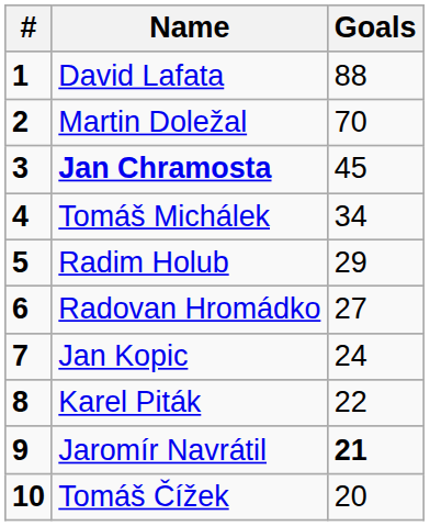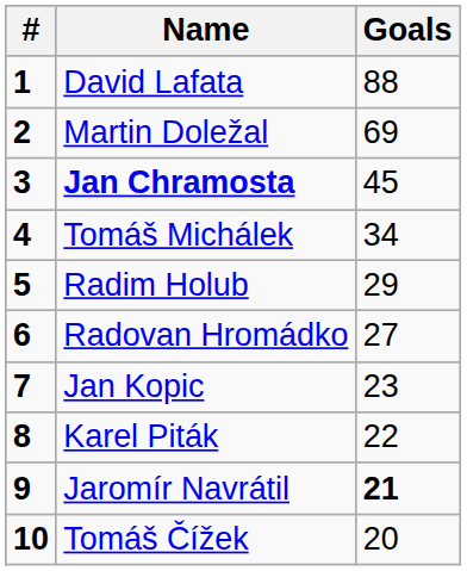Martin Doležal | Goals: 70 -> 69
Jan Kopic | Goals: 24 -> 23
